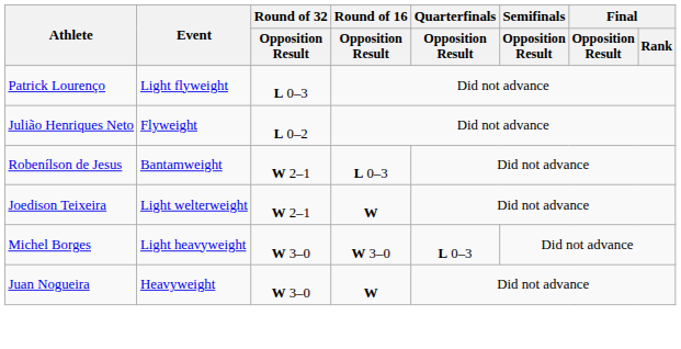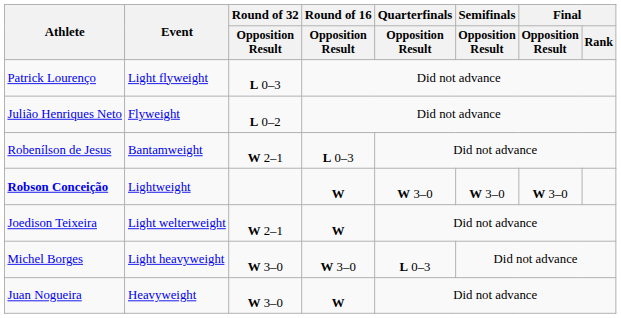+ row: Robson Conceição | Lightweight | W | W 3–0 | W 3–0 | W 3–0
